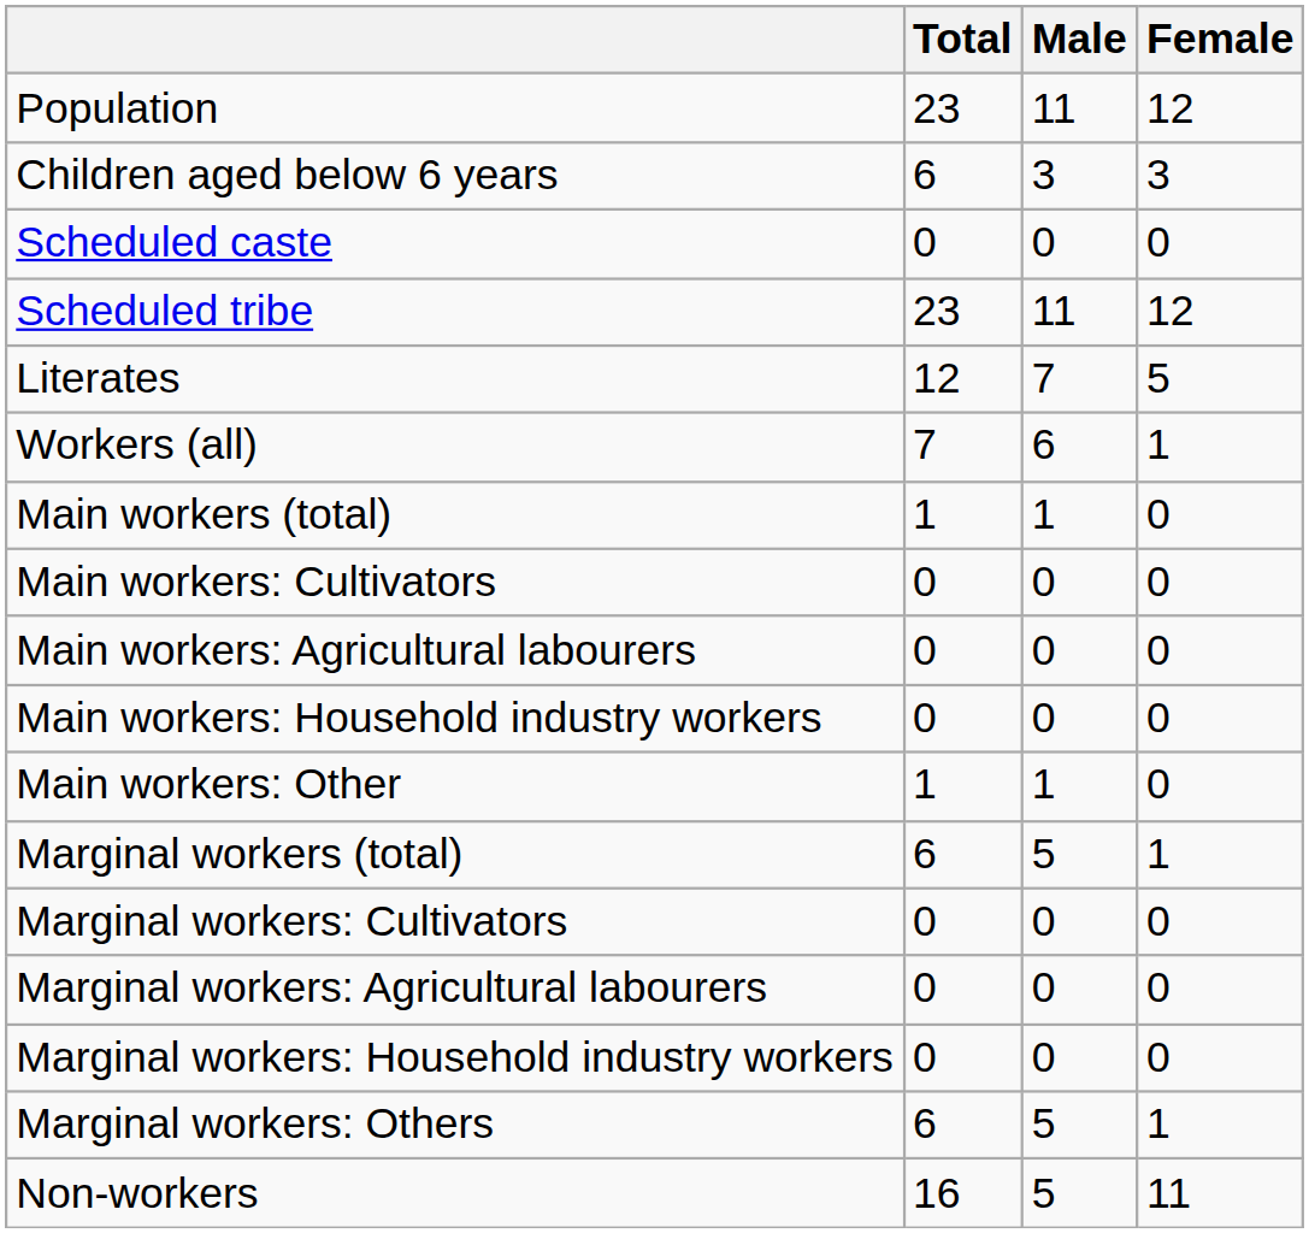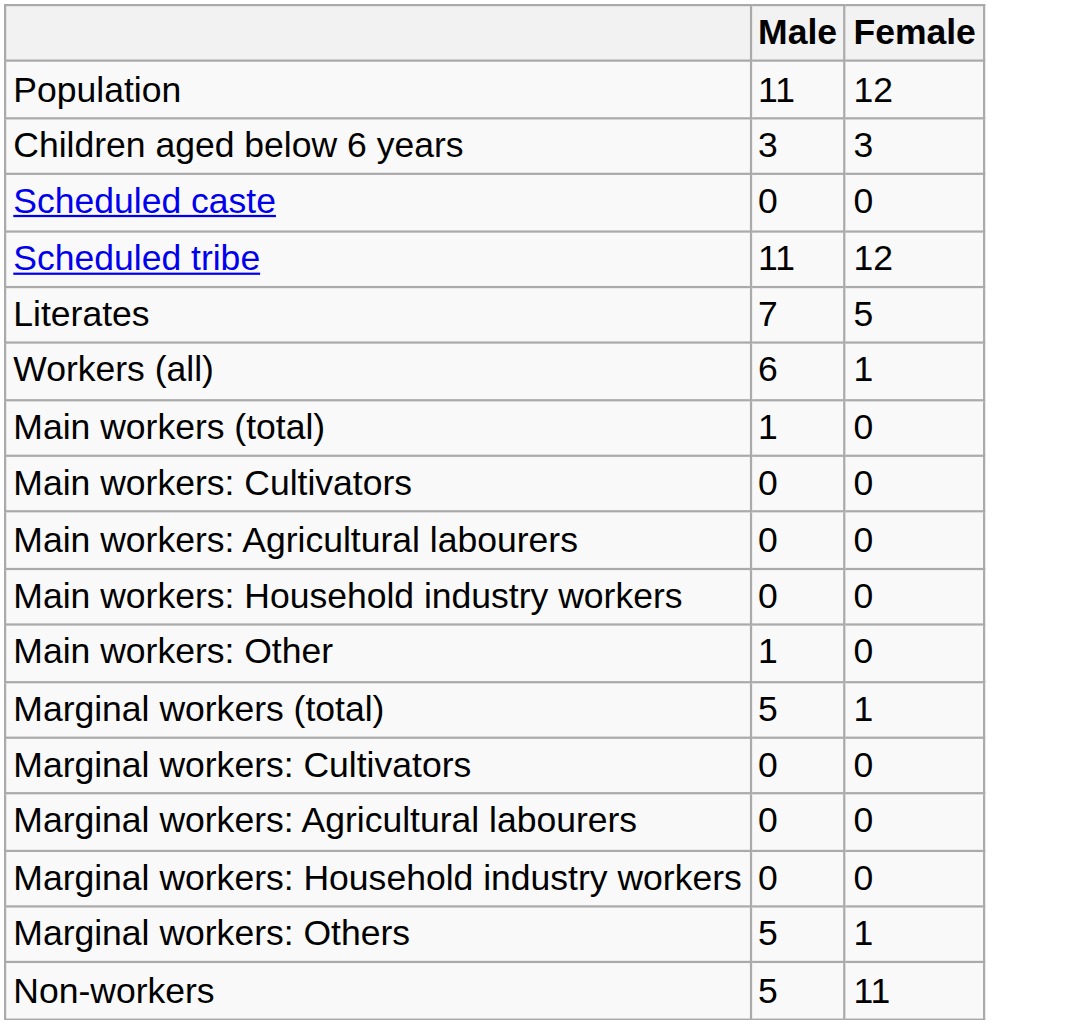- column: Total | 23 | 6 | 0 | 23 | 12 | 7 | 1 | 0 | 0 | 0 | 1 | 6 | 0 | 0 | 0 | 6 | 16
